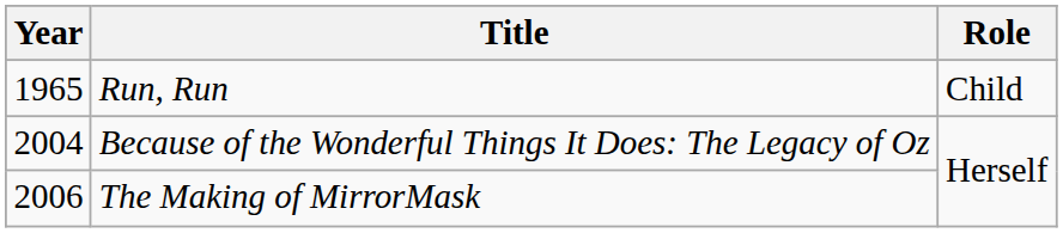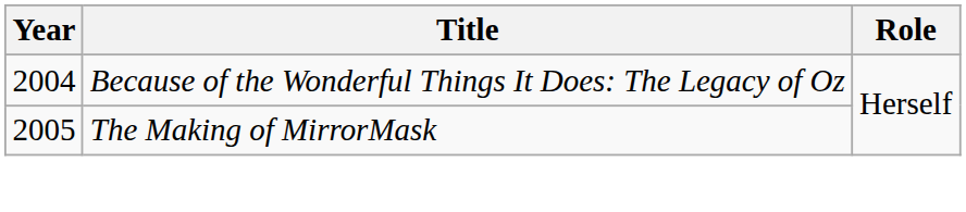- row: 1965 | Run, Run | Child
The Making of MirrorMask | Year: 2006 -> 2005
